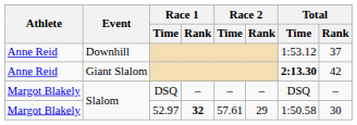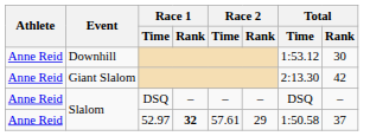Downhill | Total / Rank: 37 -> 30
Giant Slalom | Total / Time: bold -> normal
Slalom / DSQ | Athlete: Margot Blakely -> Anne Reid
Slalom / 52.97 | Athlete: Margot Blakely -> Anne Reid
Slalom / 52.97 | Total / Rank: 30 -> 37
